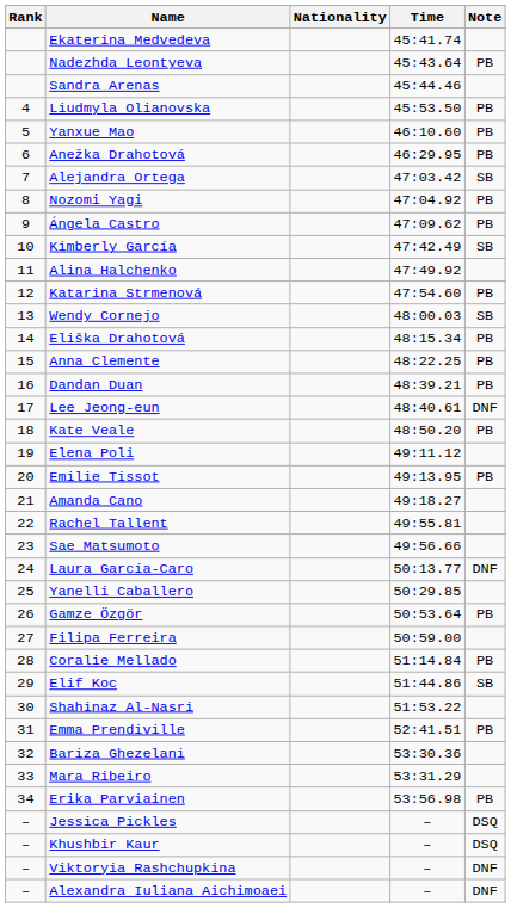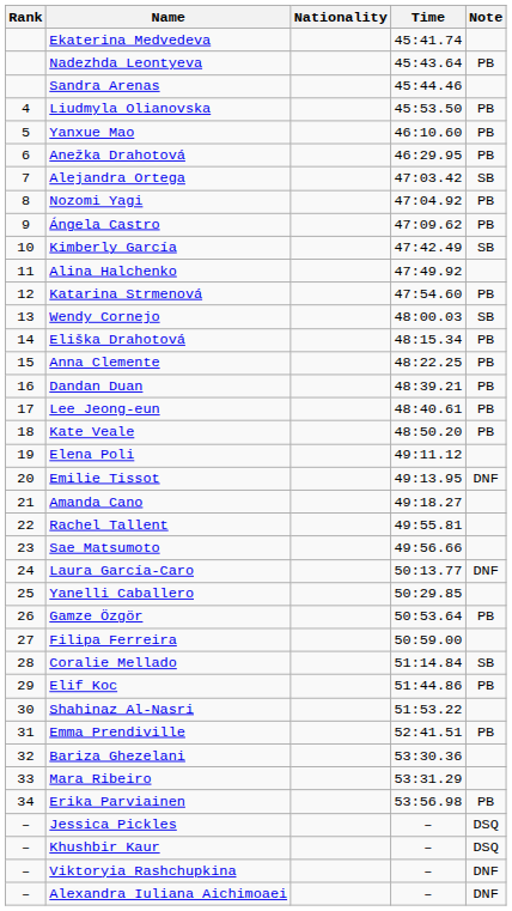Lee Jeong-eun | Note: DNF -> PB
Emilie Tissot | Note: PB -> DNF
Coralie Mellado | Note: PB -> SB
Elif Koc | Note: SB -> PB
